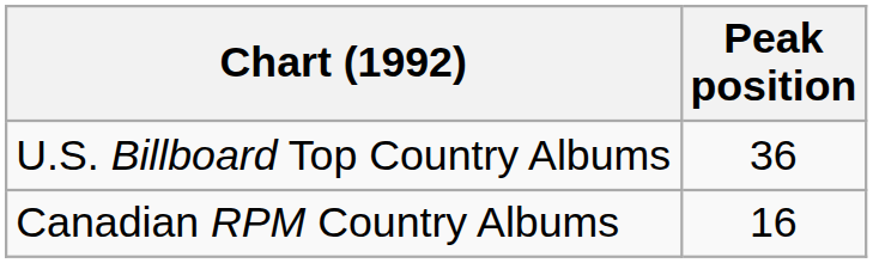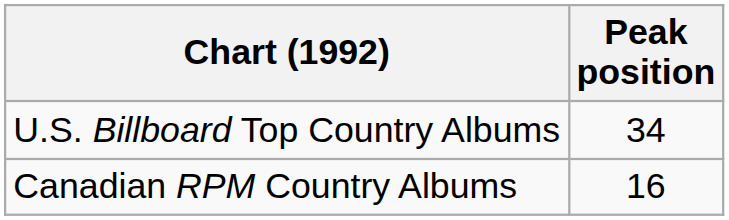U.S. Billboard Top Country Albums | Peak position: 36 -> 34
